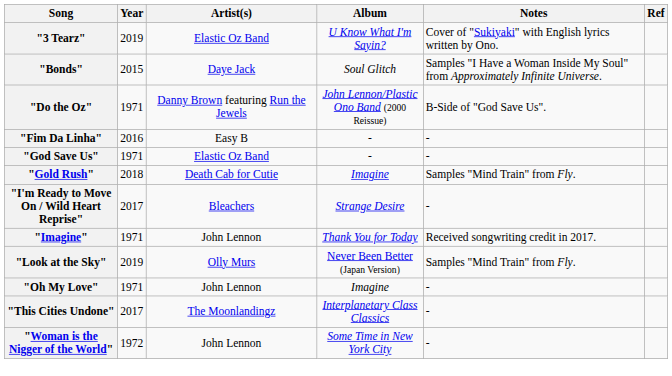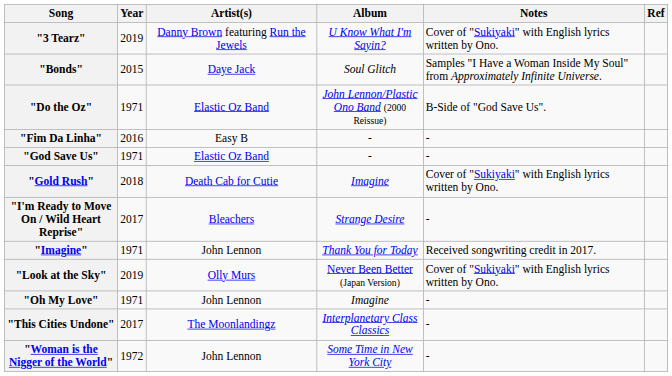"3 Tearz" | Artist(s): Elastic Oz Band -> Danny Brown featuring Run the Jewels
"Do the Oz" | Artist(s): Danny Brown featuring Run the Jewels -> Elastic Oz Band
"Gold Rush" | Notes: Samples "Mind Train" from Fly. -> Cover of "Sukiyaki" with English lyrics written by Ono.
"Look at the Sky" | Notes: Samples "Mind Train" from Fly. -> Cover of "Sukiyaki" with English lyrics written by Ono.
